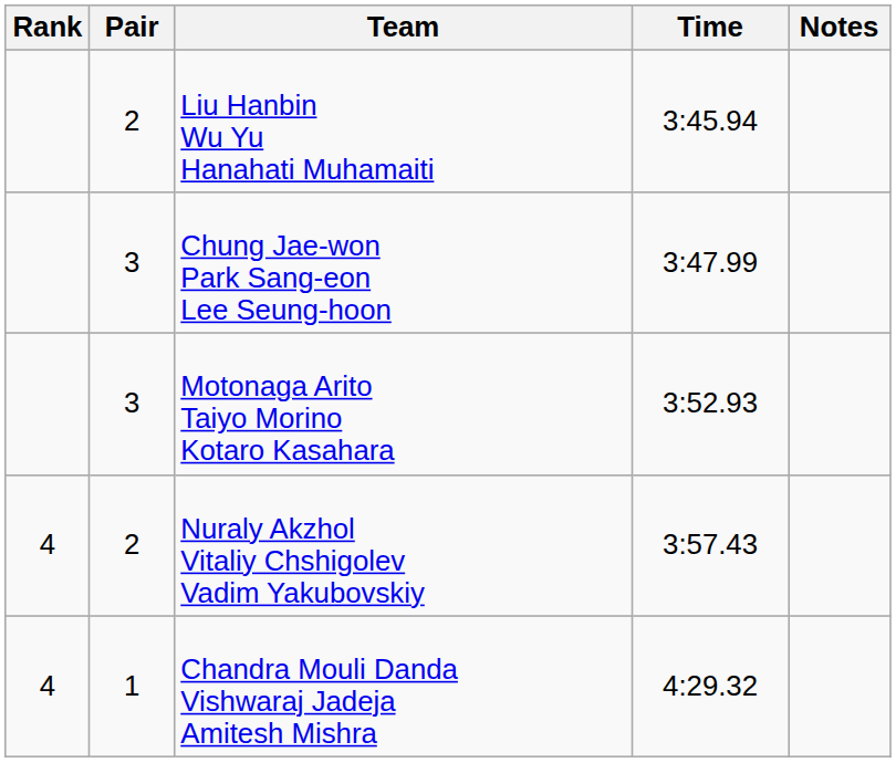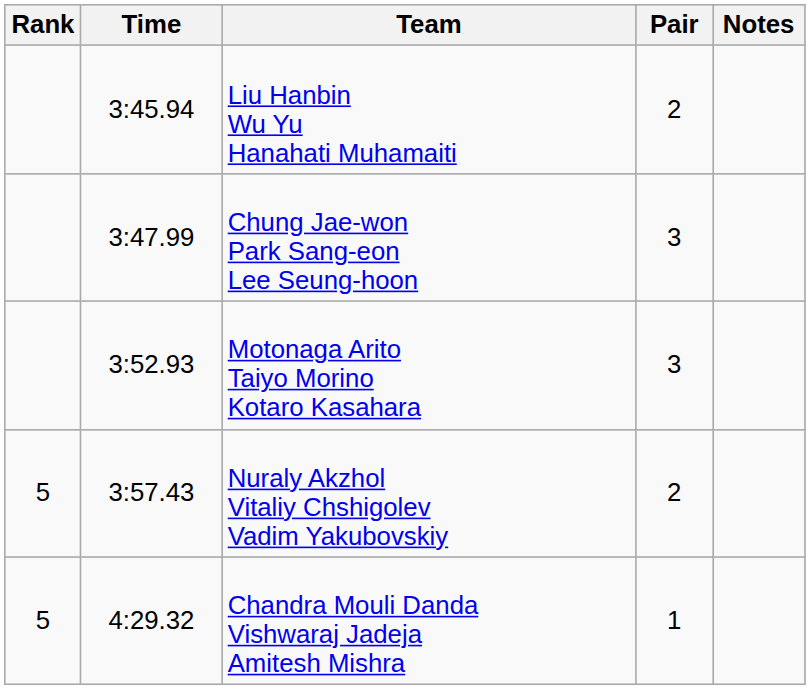columns swapped: Pair <-> Time
Nuraly Akzhol Vitaliy Chshigolev Vadim Yakubovskiy | Rank: 4 -> 5
Chandra Mouli Danda Vishwaraj Jadeja Amitesh Mishra | Rank: 4 -> 5
